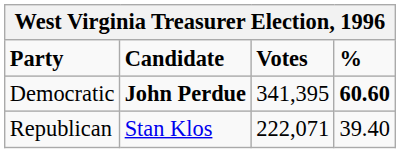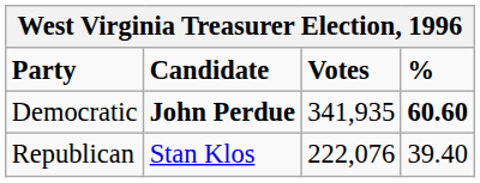Democratic | Votes: 341,395 -> 341,935
Republican | Votes: 222,071 -> 222,076
